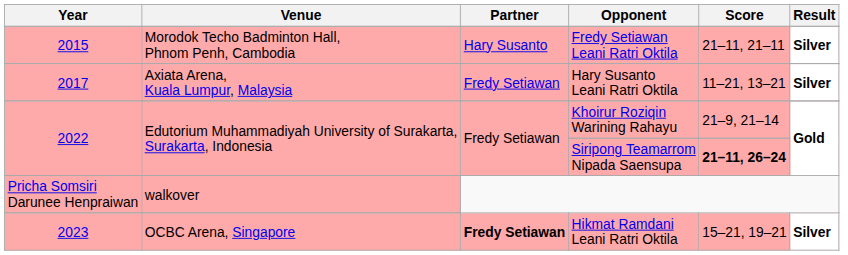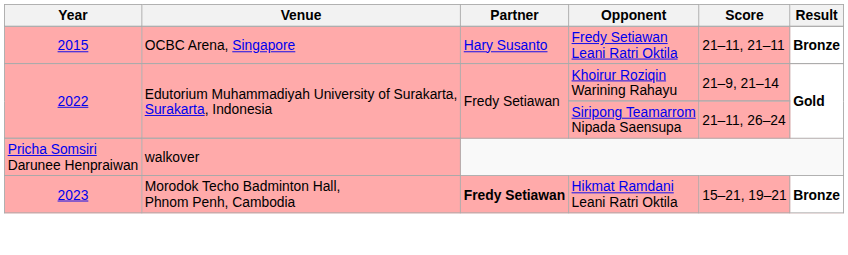Fredy Setiawan Leani Ratri Oktila | Venue: Morodok Techo Badminton Hall, Phnom Penh, Cambodia -> OCBC Arena, Singapore
Fredy Setiawan Leani Ratri Oktila | Result: Silver -> Bronze
- row: 2017 | Axiata Arena, Kuala Lumpur, Malaysia | Fredy Setiawan | Hary Susanto Leani Ratri Oktila | 11–21, 13–21 | Silver
Siripong Teamarrom Nipada Saensupa | Score: bold -> normal
Hikmat Ramdani Leani Ratri Oktila | Venue: OCBC Arena, Singapore -> Morodok Techo Badminton Hall, Phnom Penh, Cambodia
Hikmat Ramdani Leani Ratri Oktila | Result: Silver -> Bronze
